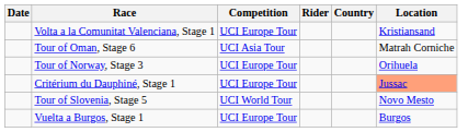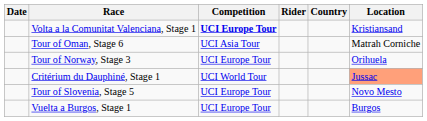Volta a la Comunitat Valenciana, Stage 1 | Competition: normal -> bold
Critérium du Dauphiné, Stage 1 | Competition: UCI Europe Tour -> UCI World Tour
Tour of Slovenia, Stage 5 | Competition: UCI World Tour -> UCI Europe Tour
